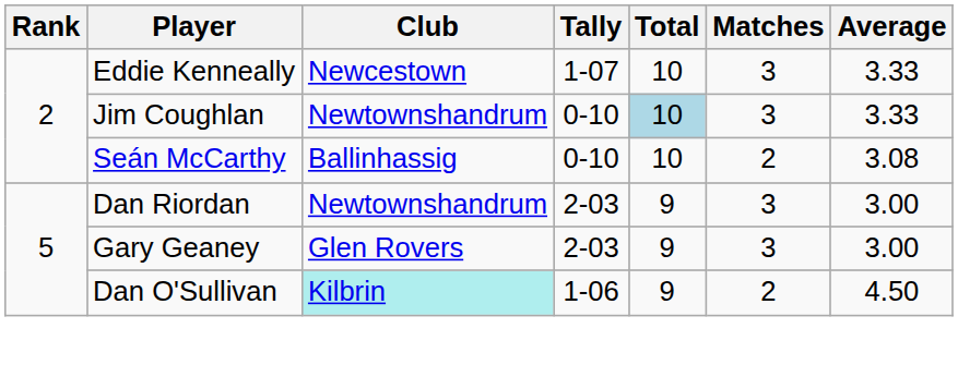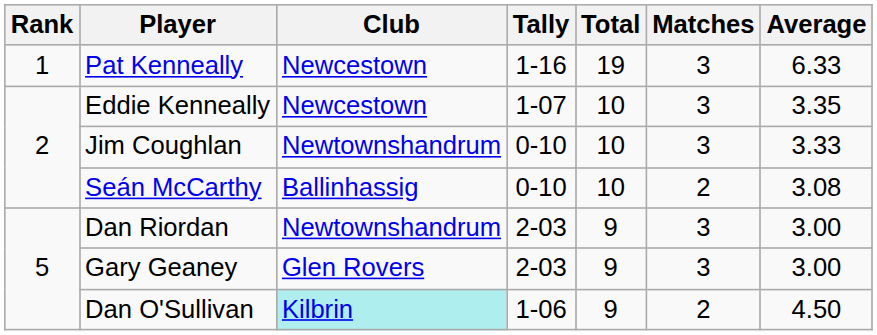+ row: 1 | Pat Kenneally | Newcestown | 1-16 | 19 | 3 | 6.33
Eddie Kenneally | Average: 3.33 -> 3.35
Jim Coughlan | Total: lightblue background -> no background
